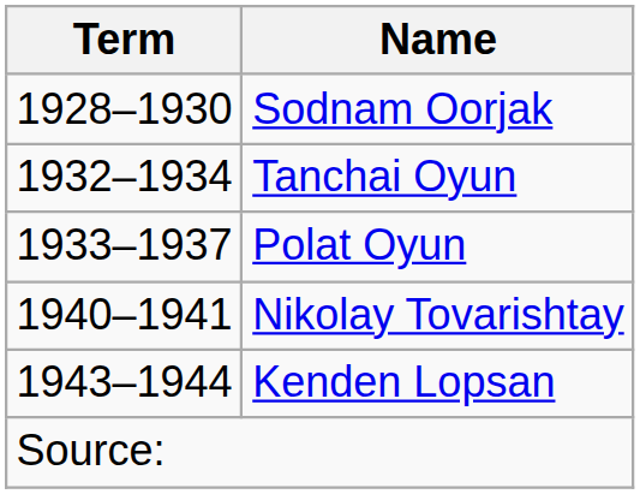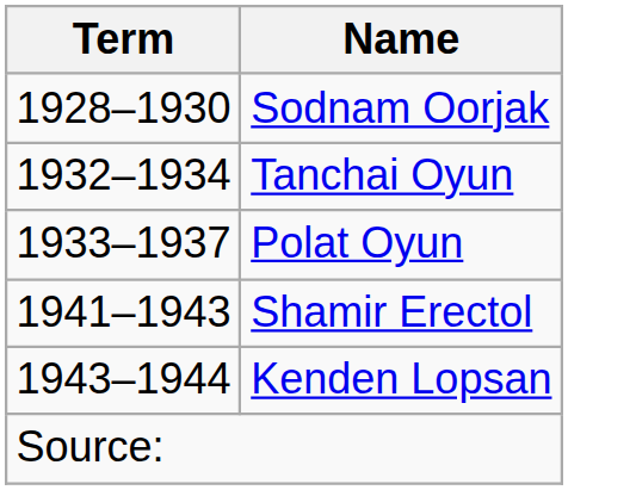- row: 1940–1941 | Nikolay Tovarishtay
+ row: 1941–1943 | Shamir Erectol
